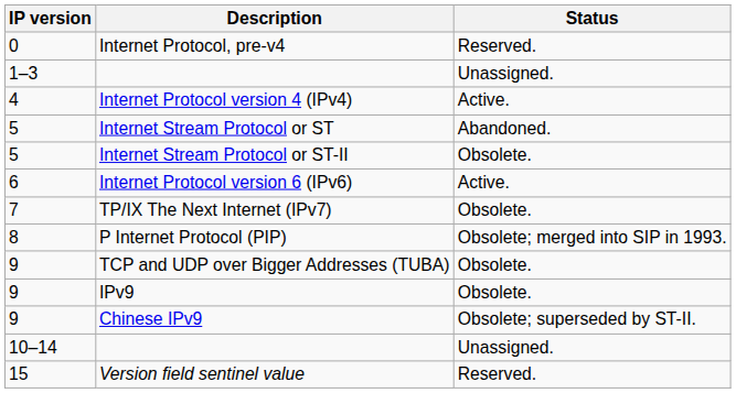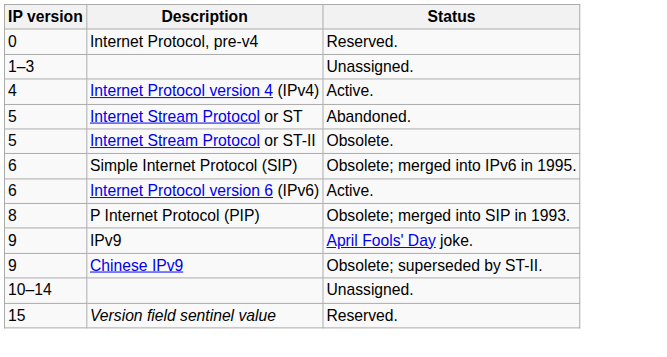+ row: 6 | Simple Internet Protocol (SIP) | Obsolete; merged into IPv6 in 1995.
- row: 7 | TP/IX The Next Internet (IPv7) | Obsolete.
- row: 9 | TCP and UDP over Bigger Addresses (TUBA) | Obsolete.
IPv9 | Status: Obsolete. -> April Fools' Day joke.
